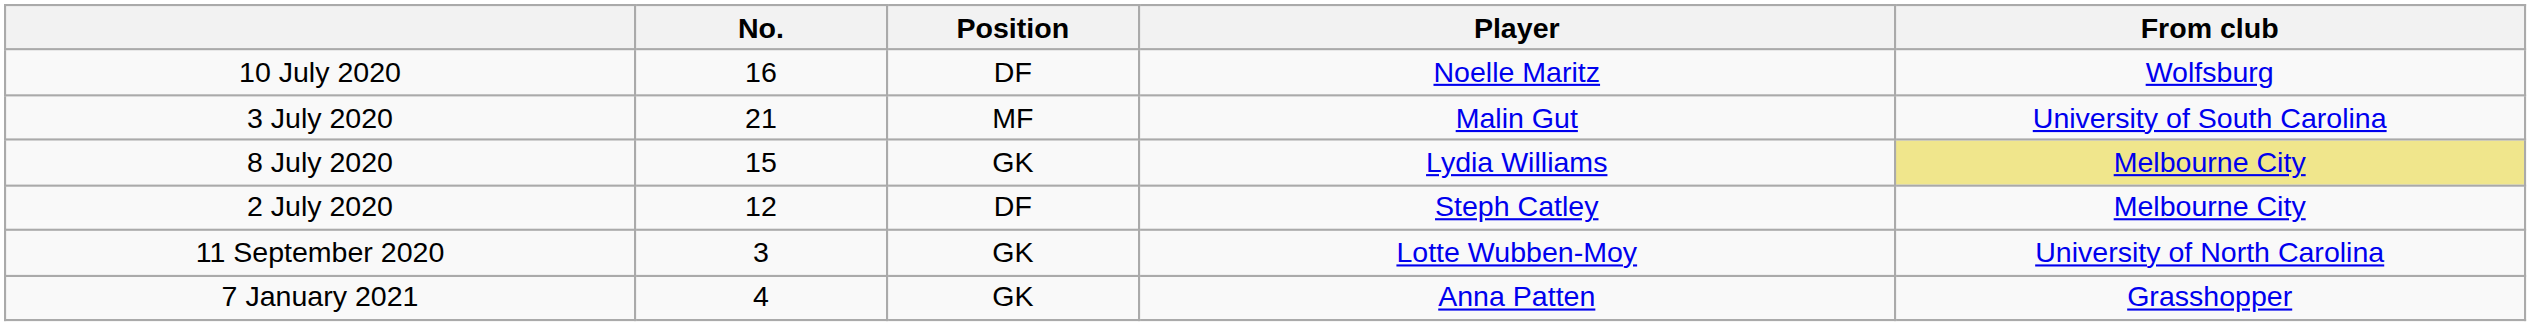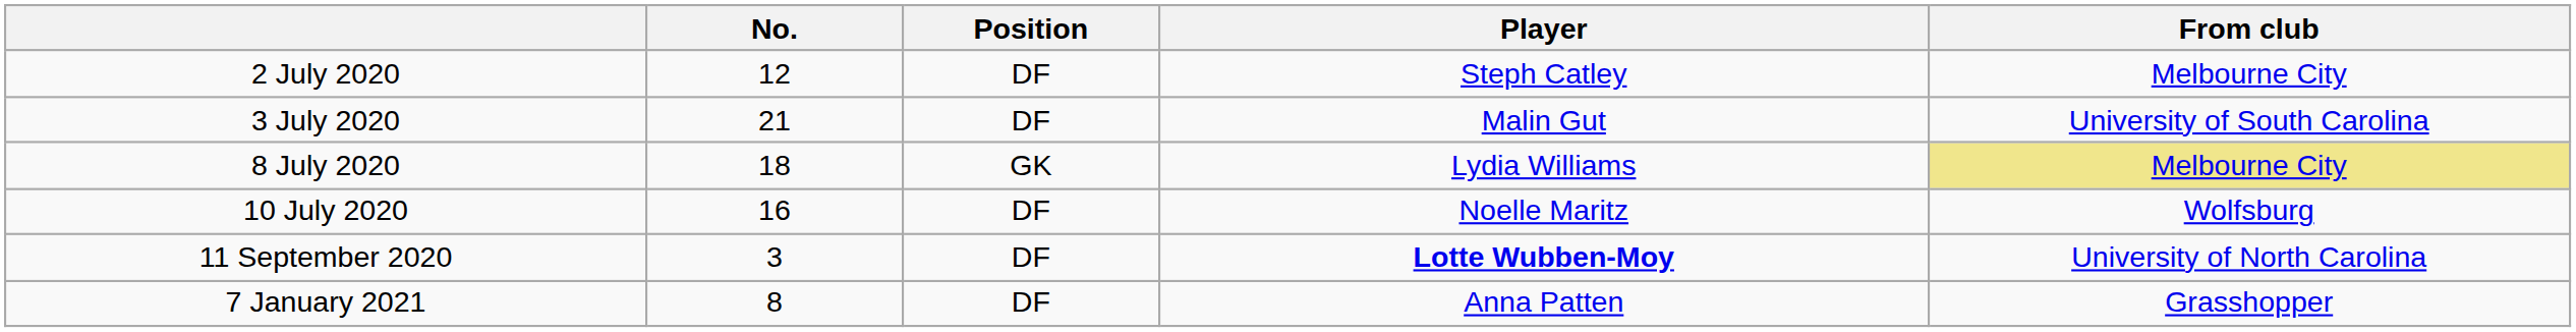rows swapped: 2 July 2020 <-> 10 July 2020
3 July 2020 | Position: MF -> DF
8 July 2020 | No.: 15 -> 18
11 September 2020 | Position: GK -> DF
11 September 2020 | Player: normal -> bold
7 January 2021 | No.: 4 -> 8
7 January 2021 | Position: GK -> DF
